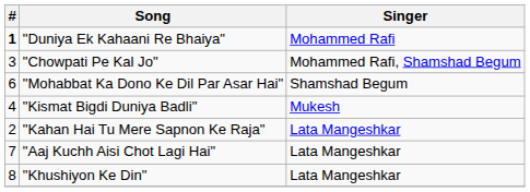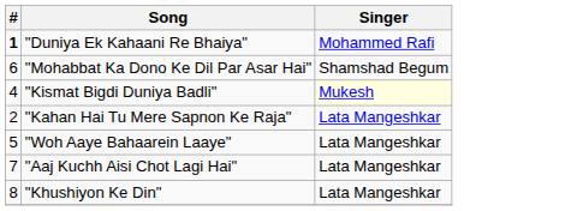- row: 3 | "Chowpati Pe Kal Jo" | Mohammed Rafi, Shamshad Begum
"Kismat Bigdi Duniya Badli" | Singer: no background -> lightyellow background
+ row: 5 | "Woh Aaye Bahaarein Laaye" | Lata Mangeshkar
